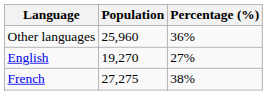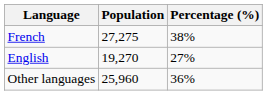rows swapped: French <-> Other languages
